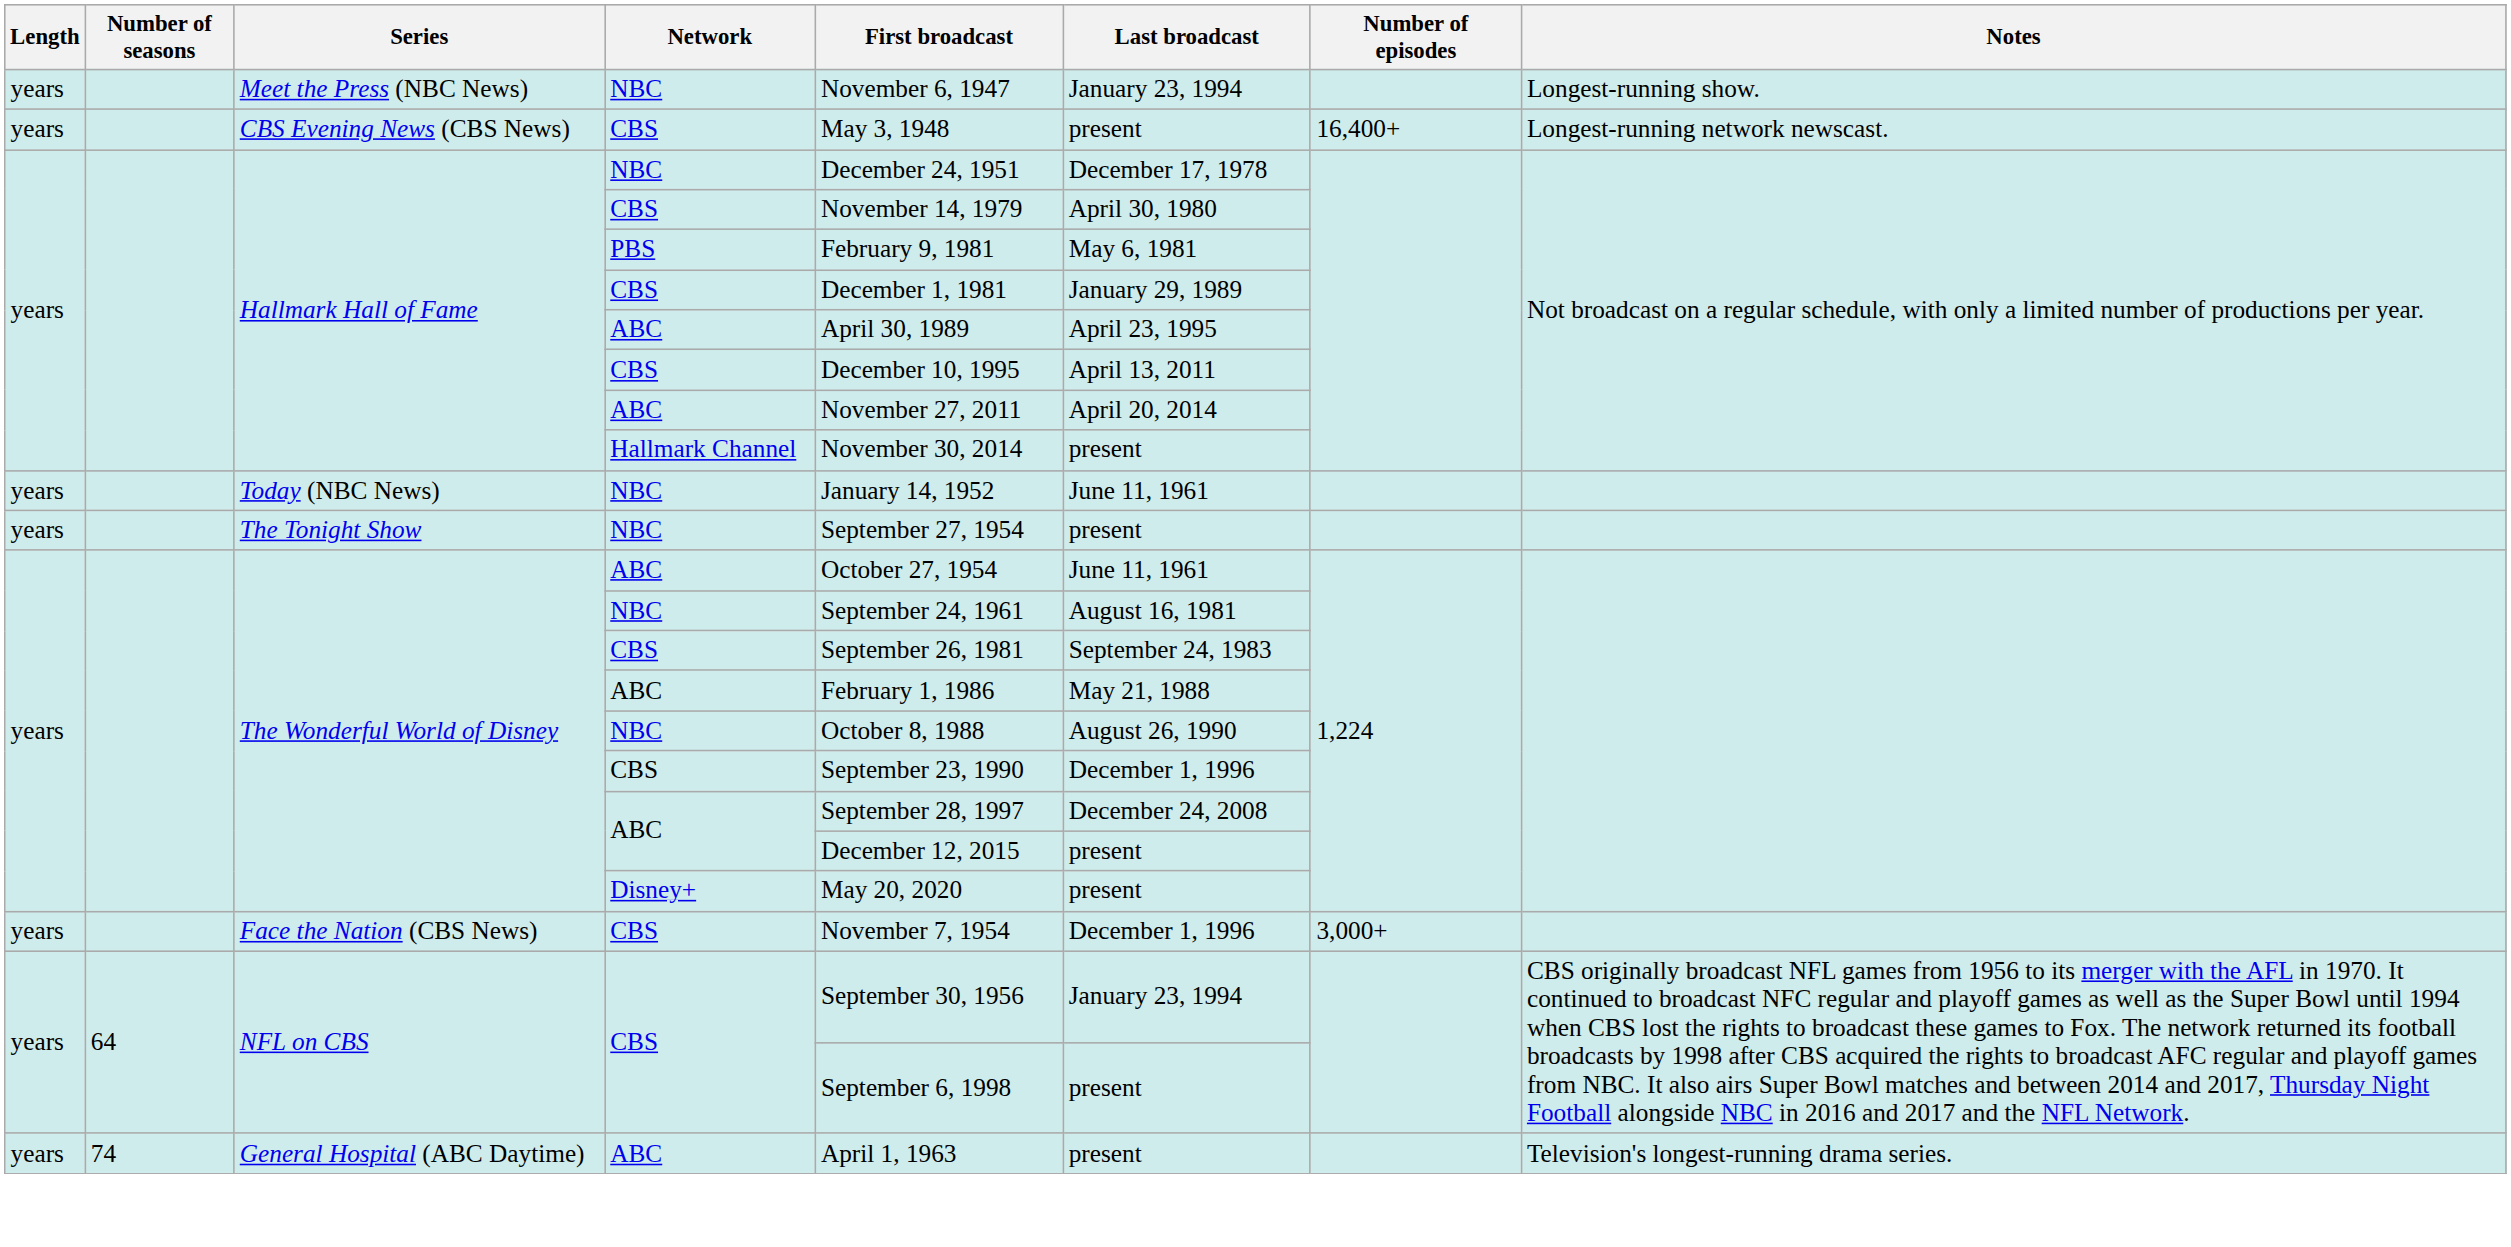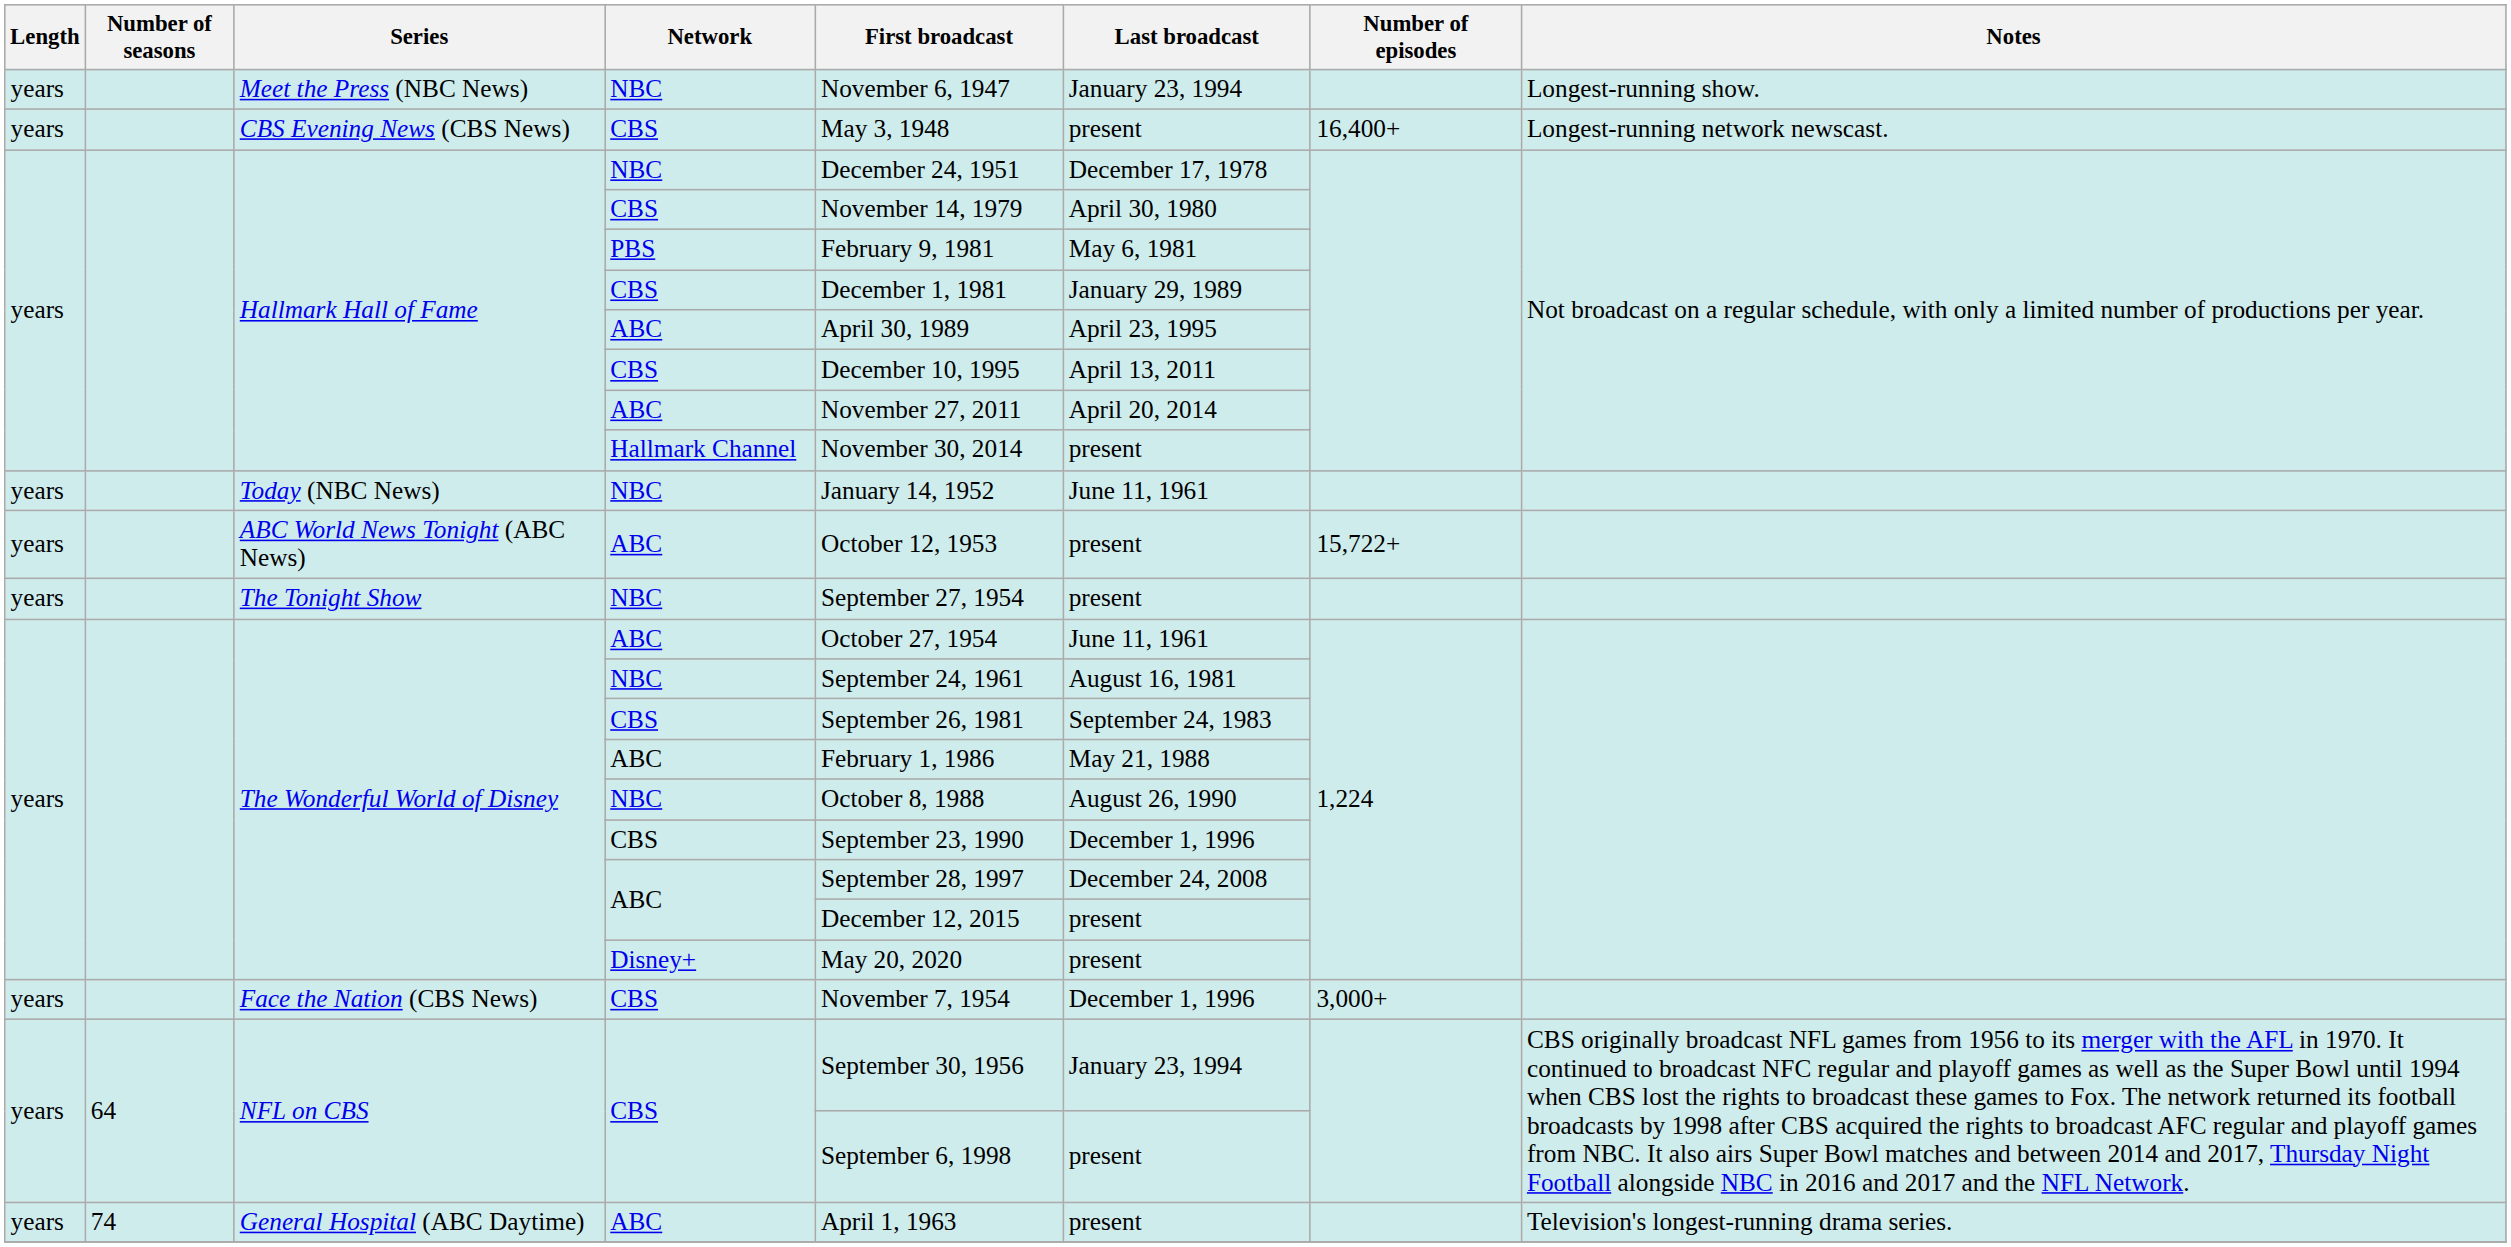+ row: years | ABC World News Tonight (ABC News) | ABC | October 12, 1953 | present | 15,722+
